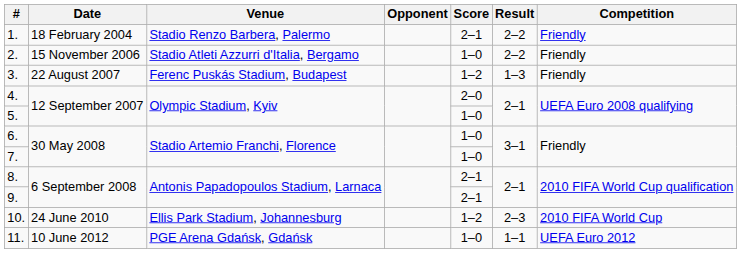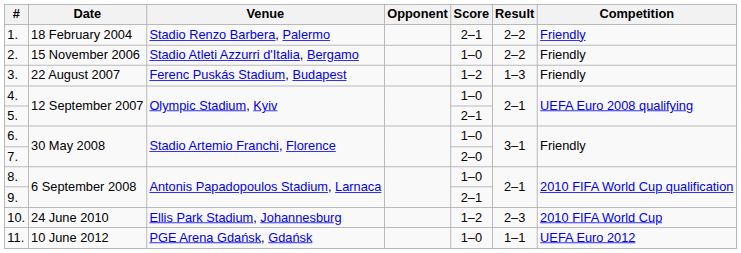4. | Score: 2–0 -> 1–0
5. | Score: 1–0 -> 2–1
7. | Score: 1–0 -> 2–0
8. | Score: 2–1 -> 1–0
